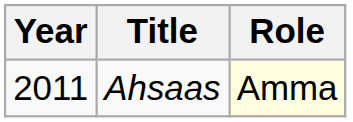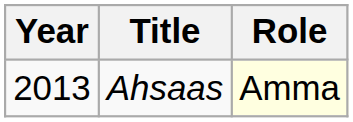Ahsaas | Year: 2011 -> 2013
